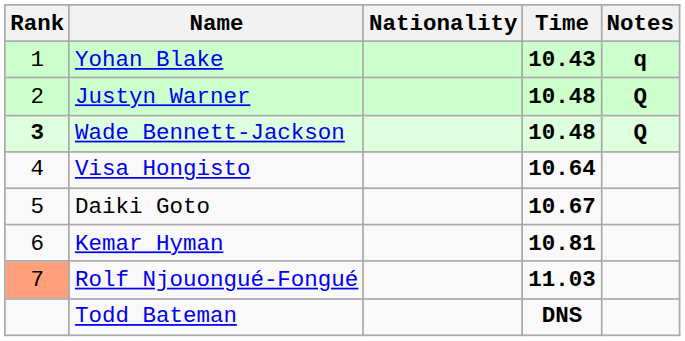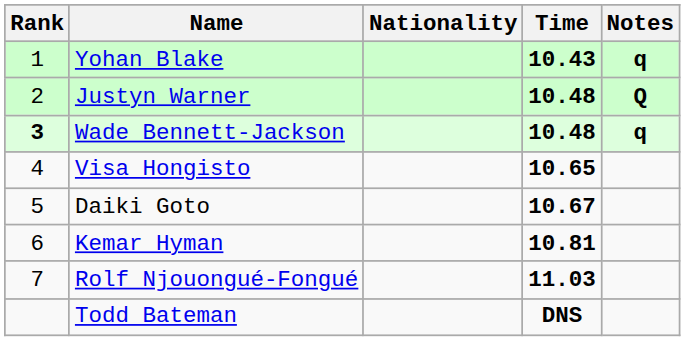Wade Bennett-Jackson | Notes: Q -> q
Visa Hongisto | Time: 10.64 -> 10.65
Rolf Njouongué-Fongué | Rank: lightsalmon background -> no background
